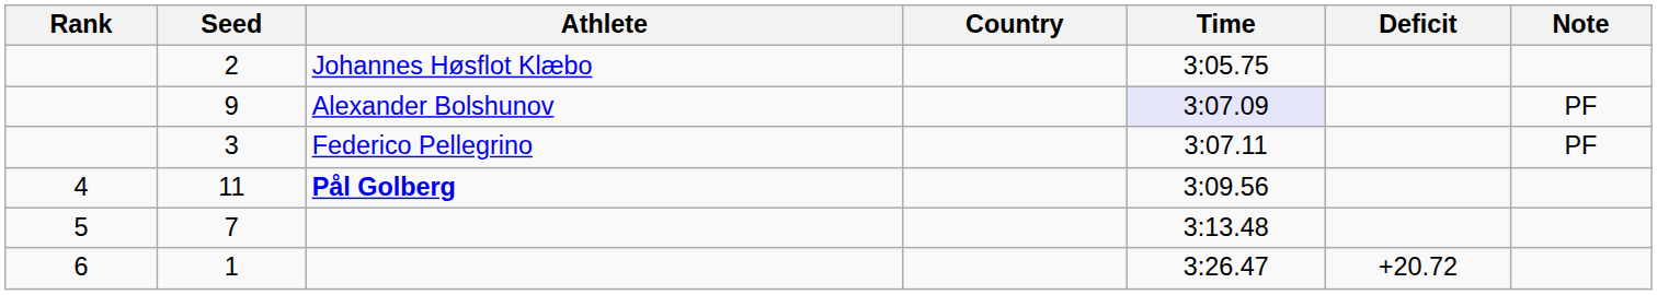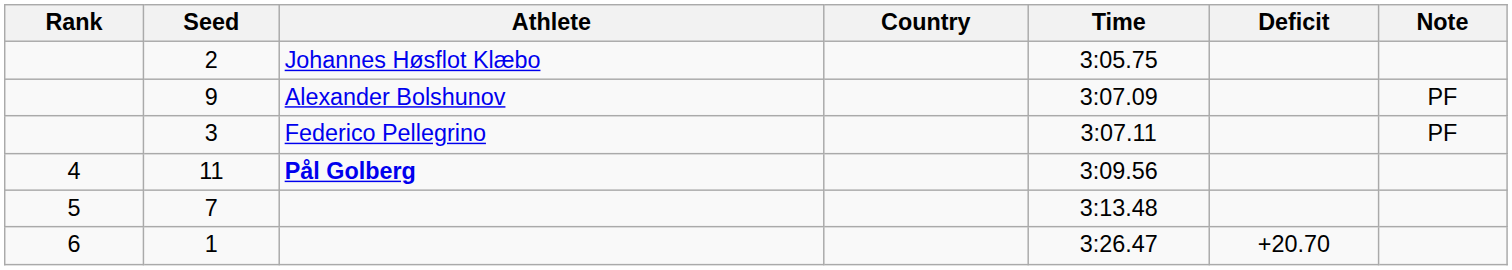9 | Time: lavender background -> no background
1 | Deficit: +20.72 -> +20.70
